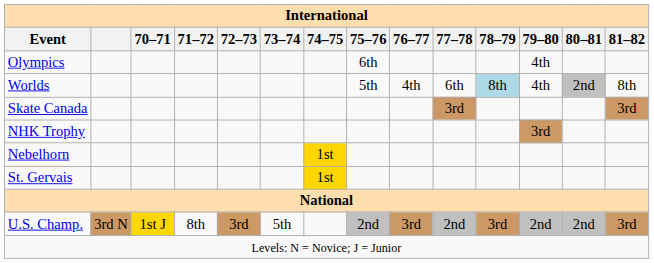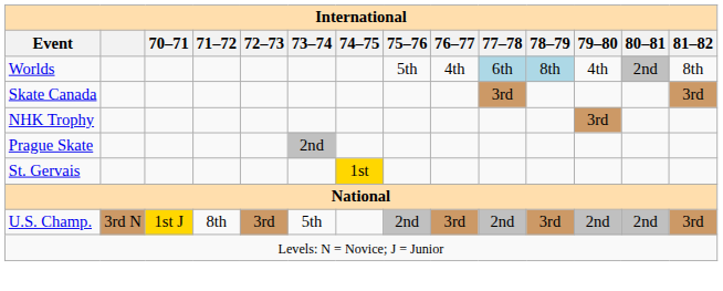- row: Olympics | 6th | 4th
Worlds | 77–78: no background -> lightblue background
- row: Nebelhorn | 1st
+ row: Prague Skate | 2nd
